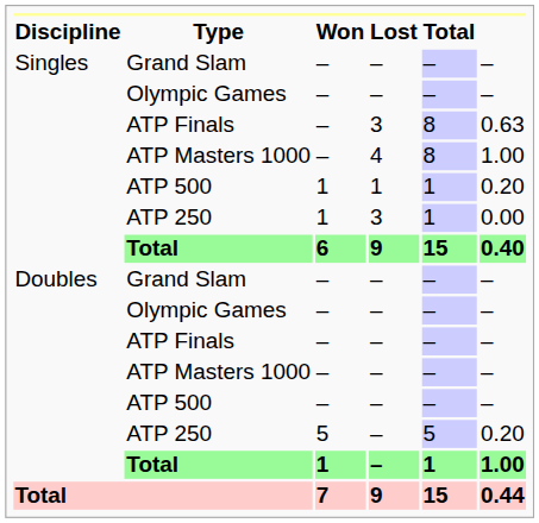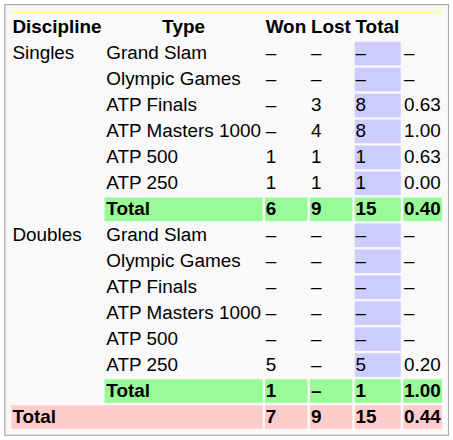Singles / ATP 500 | column 6: 0.20 -> 0.63
Singles / ATP 250 | Lost: 3 -> 1
